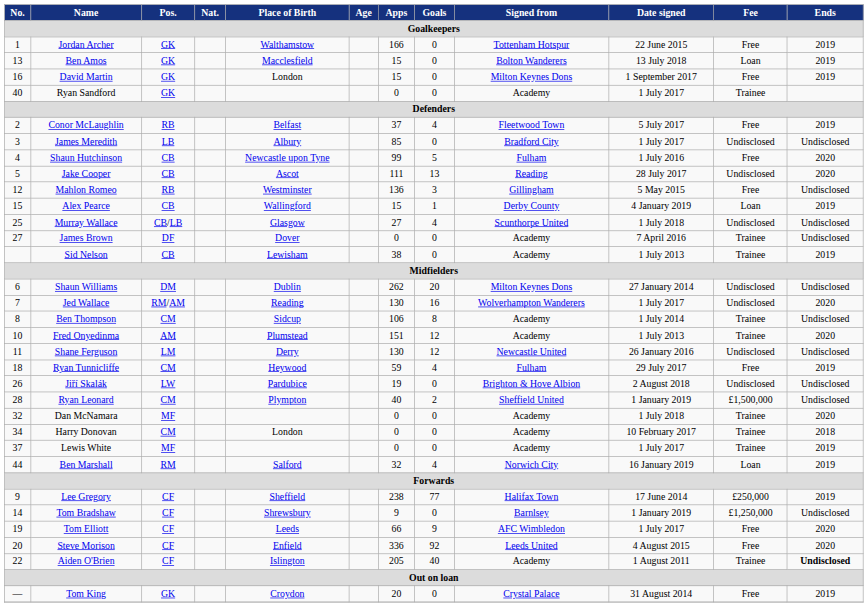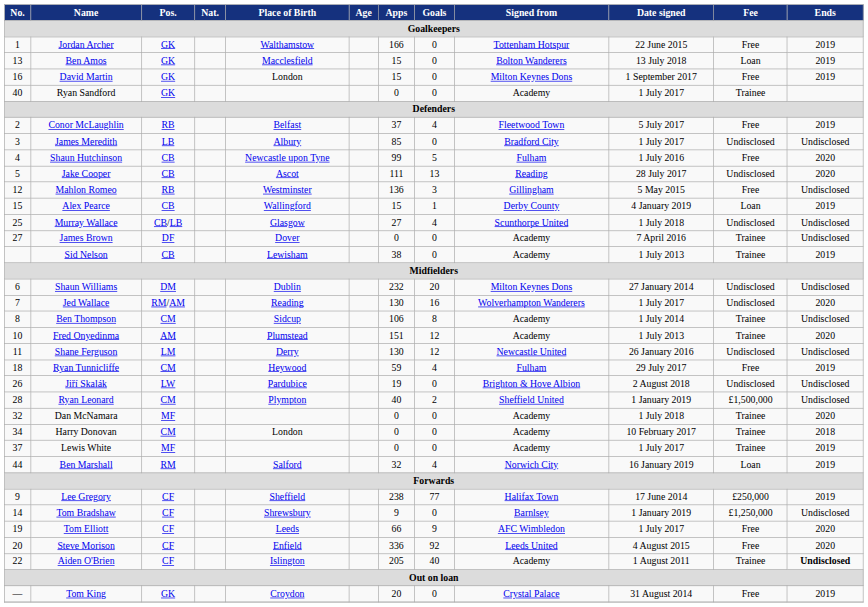Shaun Williams | Apps: 262 -> 232
